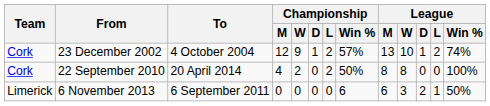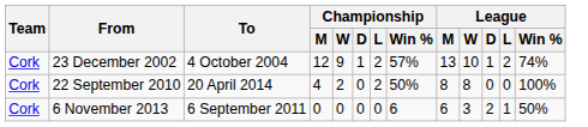6 November 2013 | Team: Limerick -> Cork
